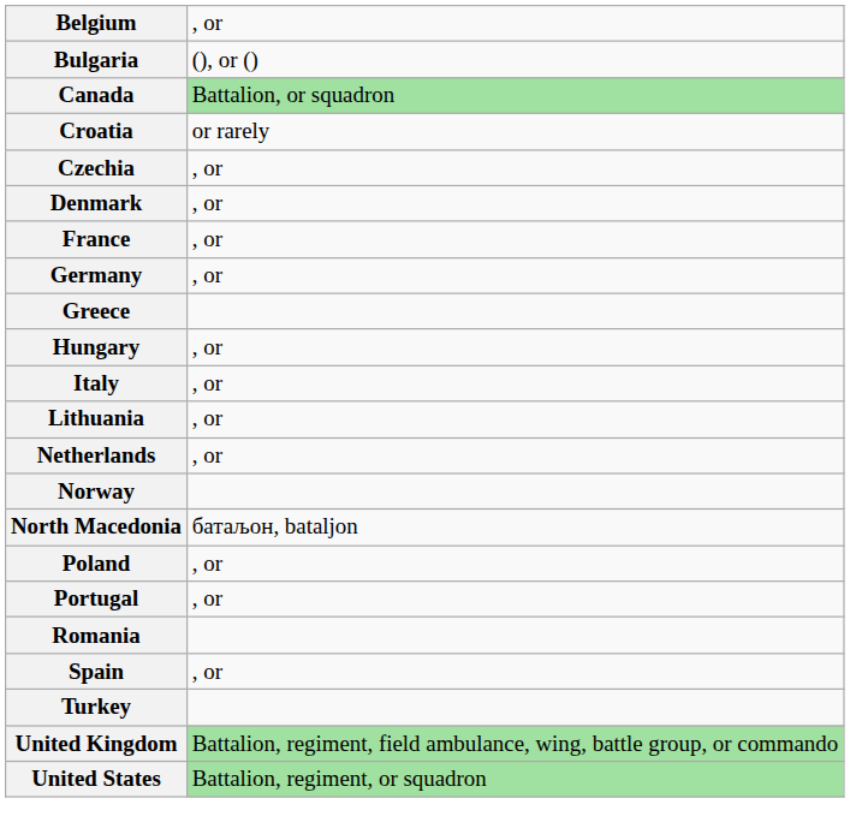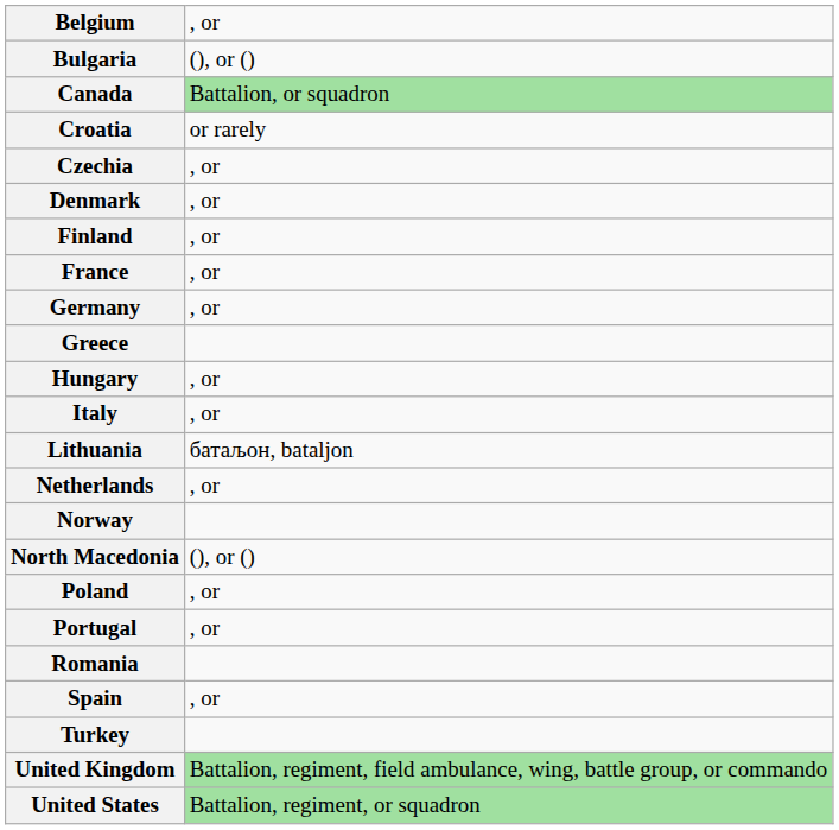+ row: Finland | , or
Lithuania | column 2: , or -> батаљон, bataljon
North Macedonia | column 2: батаљон, bataljon -> (), or ()
